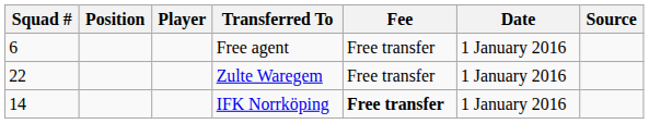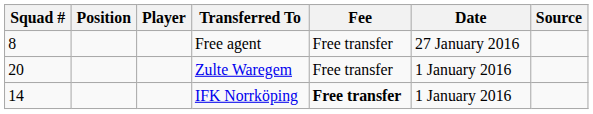Free agent | Squad #: 6 -> 8
Free agent | Date: 1 January 2016 -> 27 January 2016
Zulte Waregem | Squad #: 22 -> 20
